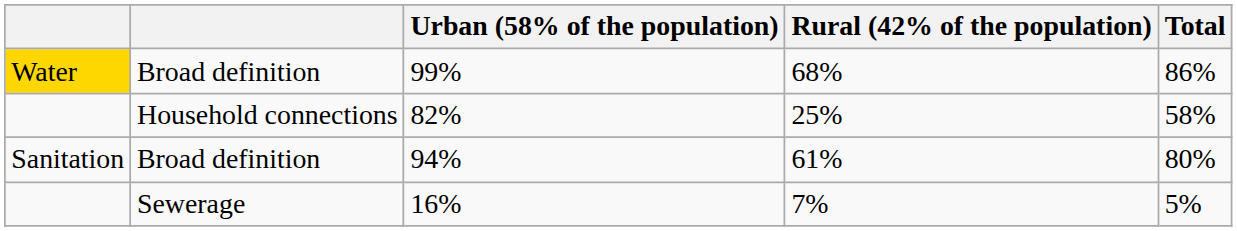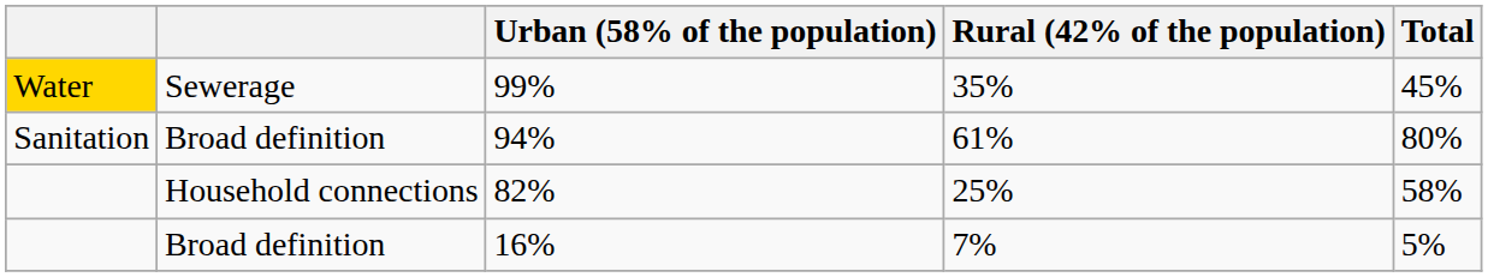99% | column 2: Broad definition -> Sewerage
99% | Rural (42% of the population): 68% -> 35%
99% | Total: 86% -> 45%
rows swapped: 82% <-> 94%
16% | column 2: Sewerage -> Broad definition
